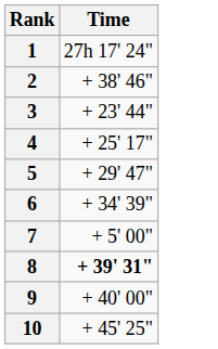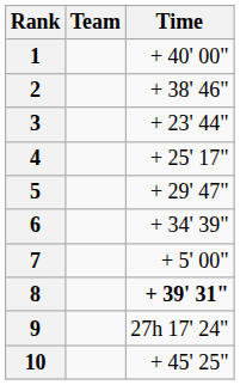+ column: Team
1 | Time: 27h 17' 24" -> + 40' 00"
9 | Time: + 40' 00" -> 27h 17' 24"
